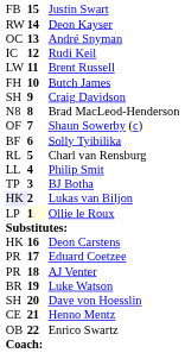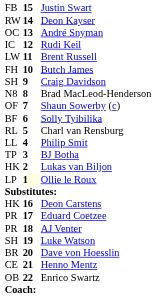Lukas van Biljon | column 1: lavender background -> no background
Luke Watson | column 1: BR -> SH
Dave von Hoesslin | column 1: SH -> BR
